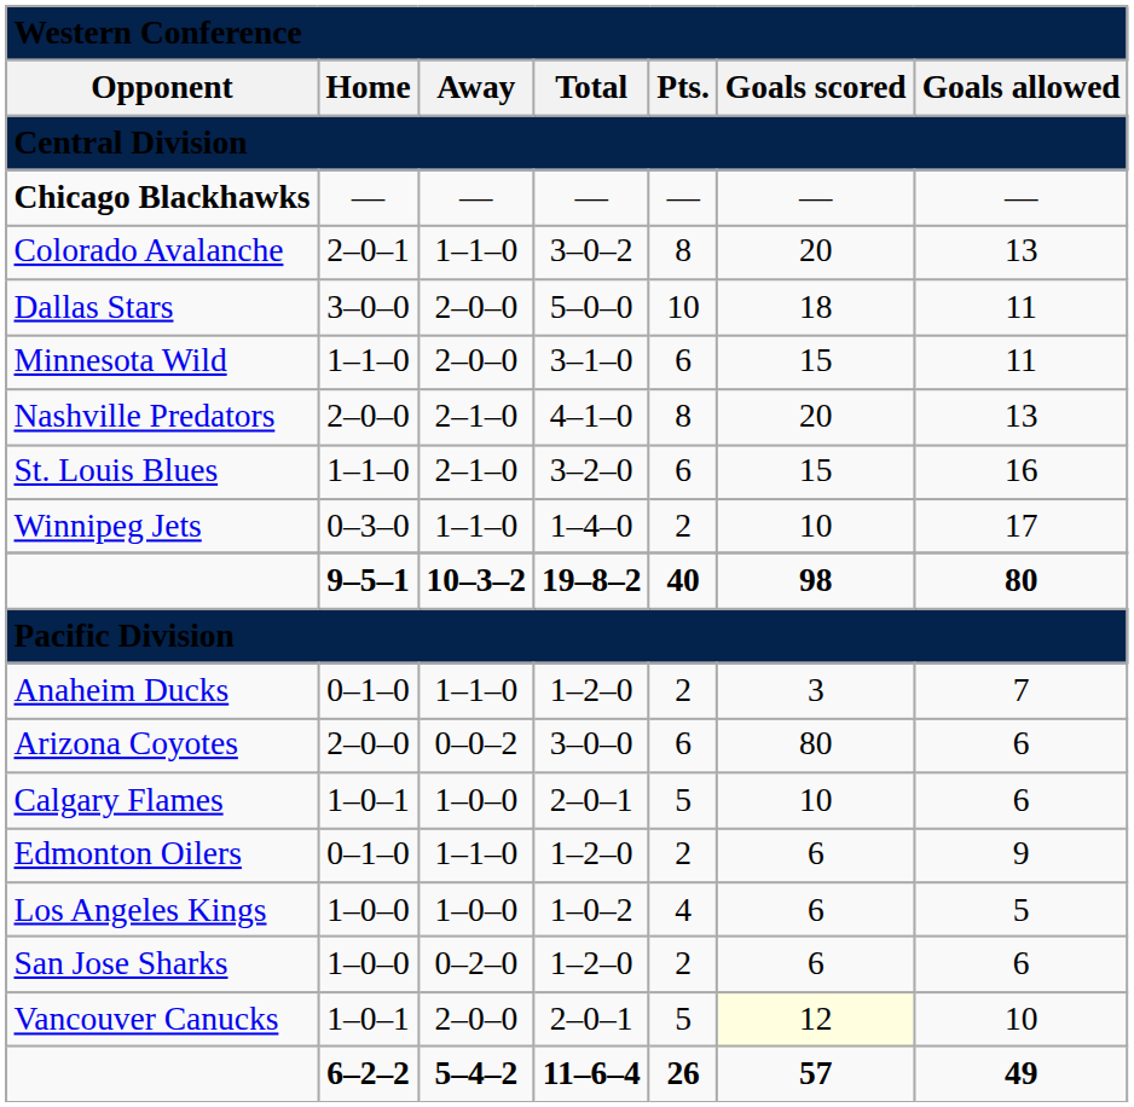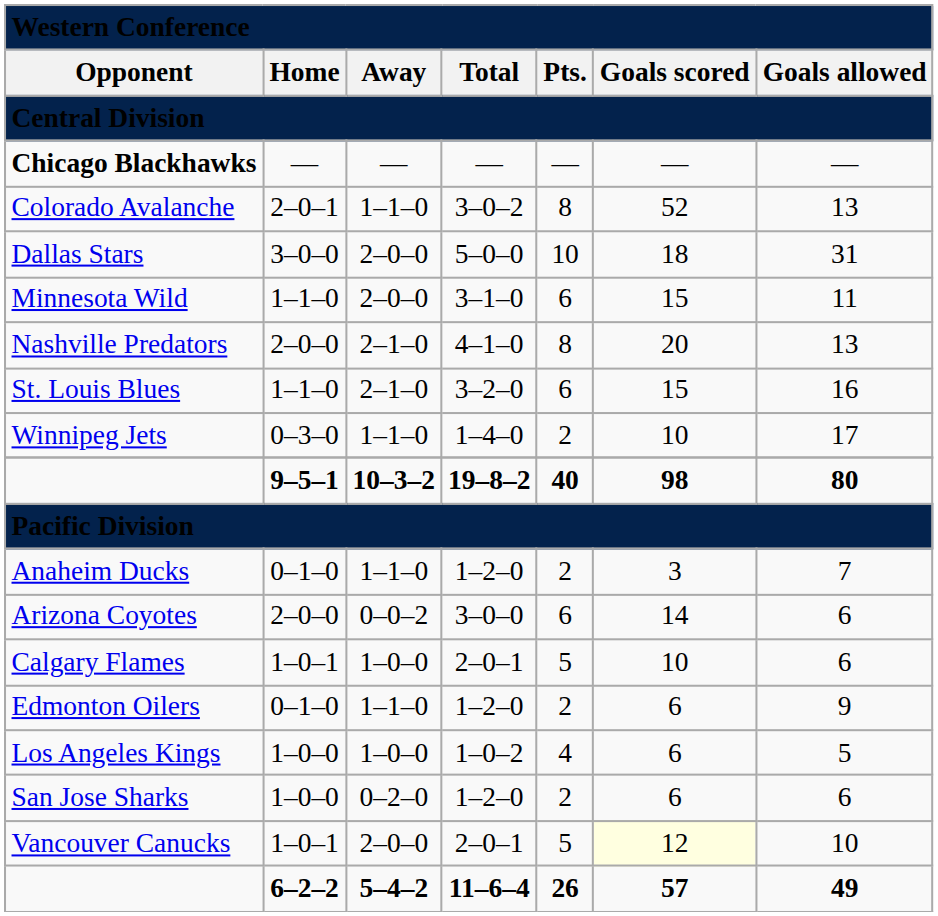Colorado Avalanche | column 6: 20 -> 52
Dallas Stars | column 7: 11 -> 31
Arizona Coyotes | column 6: 80 -> 14
